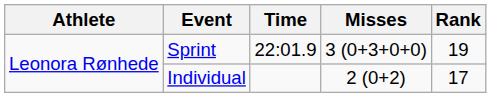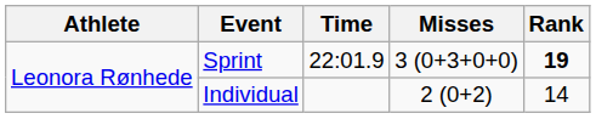Sprint | Rank: normal -> bold
Individual | Rank: 17 -> 14
